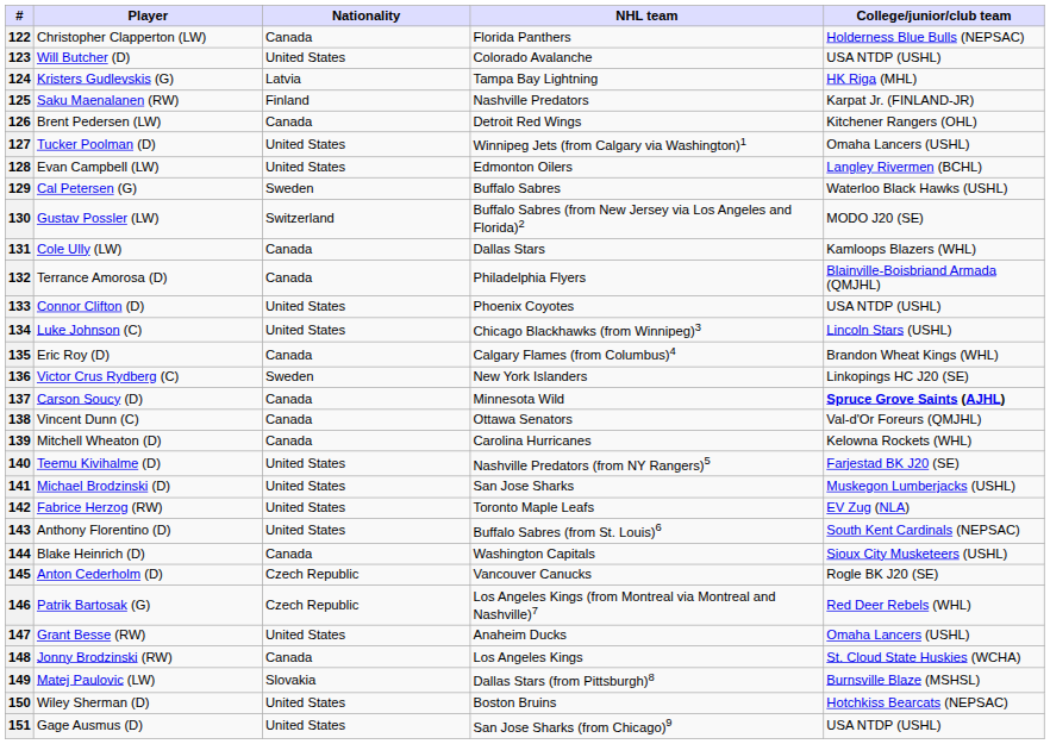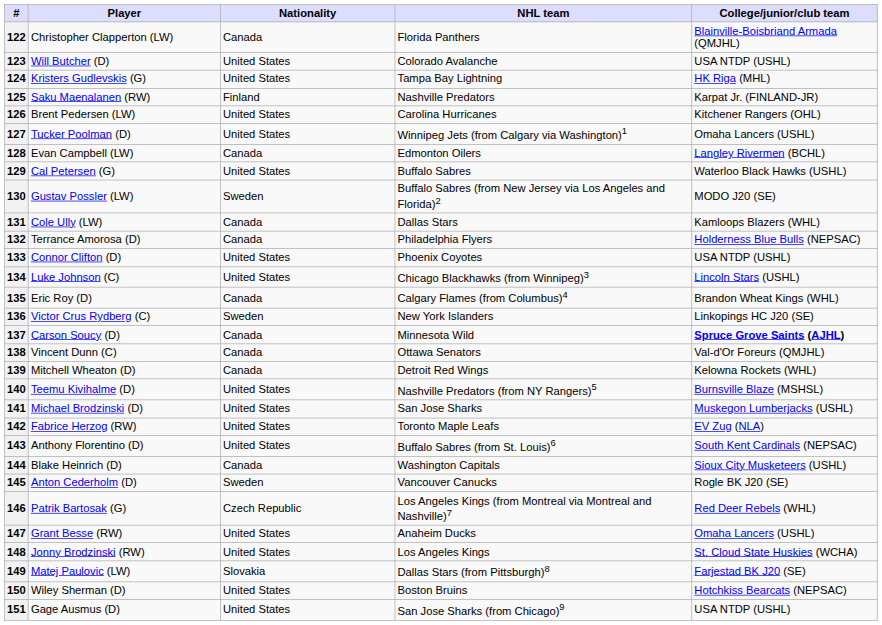122 | College/junior/club team: Holderness Blue Bulls (NEPSAC) -> Blainville-Boisbriand Armada (QMJHL)
124 | Nationality: Latvia -> United States
126 | Nationality: Canada -> United States
126 | NHL team: Detroit Red Wings -> Carolina Hurricanes
128 | Nationality: United States -> Canada
129 | Nationality: Sweden -> United States
130 | Nationality: Switzerland -> Sweden
132 | College/junior/club team: Blainville-Boisbriand Armada (QMJHL) -> Holderness Blue Bulls (NEPSAC)
139 | NHL team: Carolina Hurricanes -> Detroit Red Wings
140 | College/junior/club team: Farjestad BK J20 (SE) -> Burnsville Blaze (MSHSL)
145 | Nationality: Czech Republic -> Sweden
148 | Nationality: Canada -> United States
149 | College/junior/club team: Burnsville Blaze (MSHSL) -> Farjestad BK J20 (SE)
